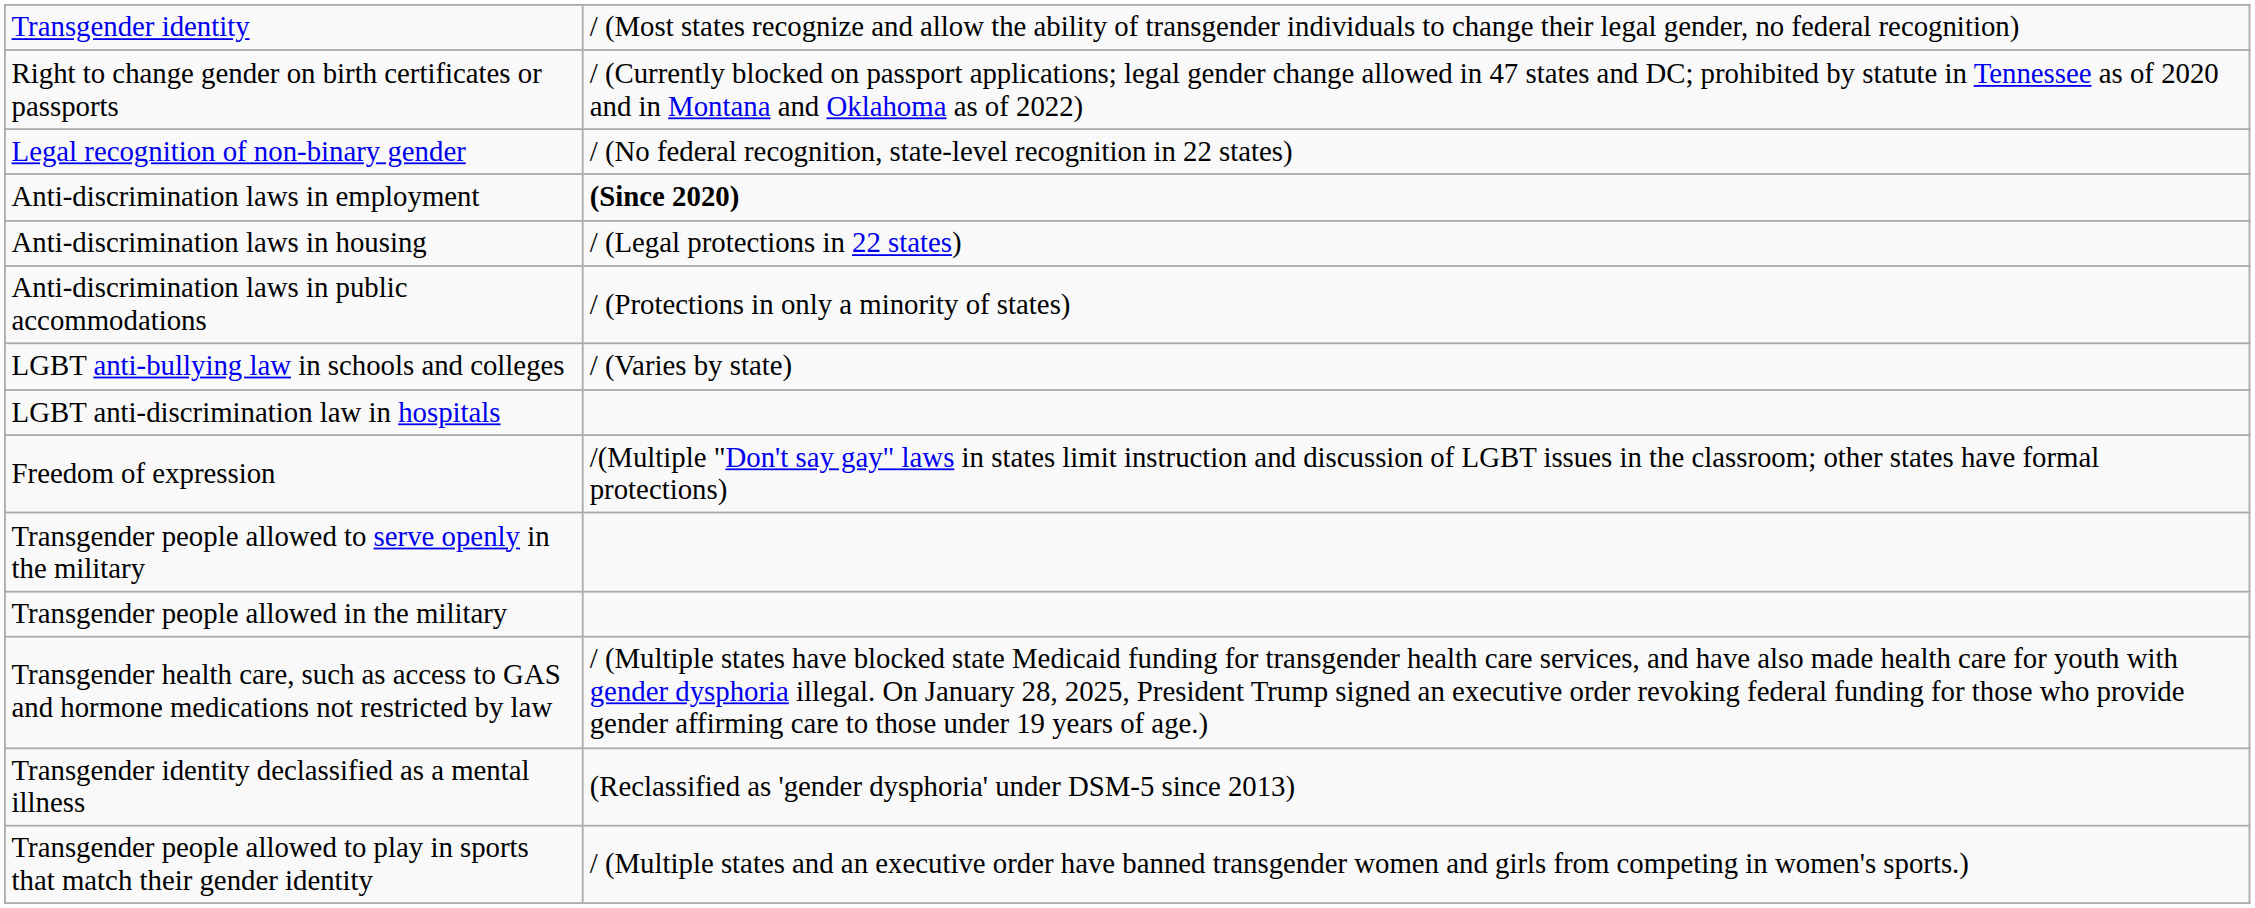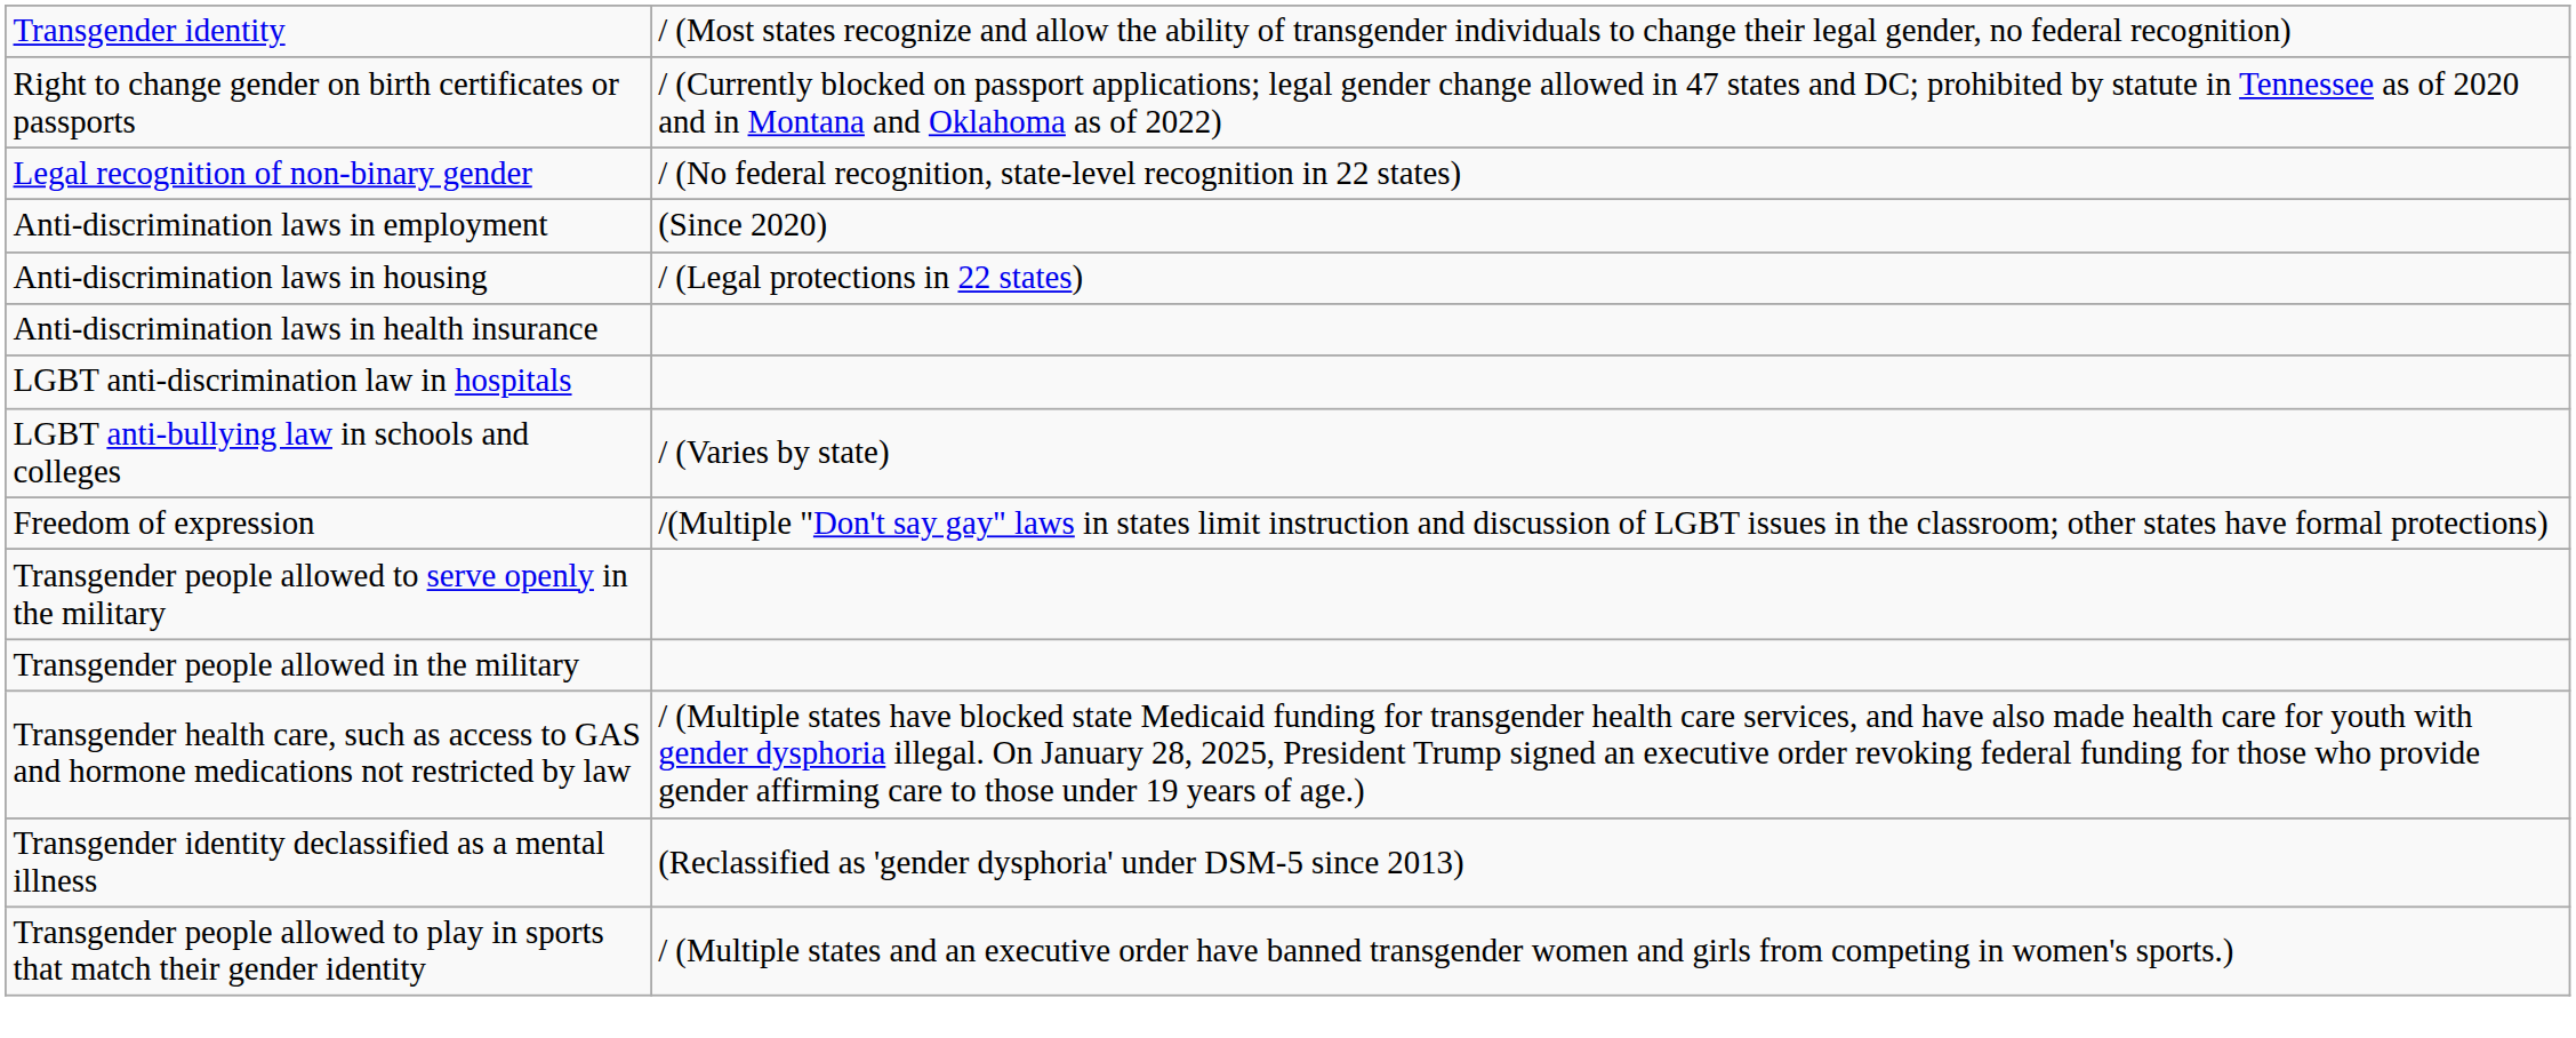Anti-discrimination laws in employment | column 2: bold -> normal
- row: Anti-discrimination laws in public accommodations | / (Protections in only a minority of states)
+ row: Anti-discrimination laws in health insurance
rows swapped: LGBT anti-bullying law in schools and colleges <-> LGBT anti-discrimination law in hospitals
